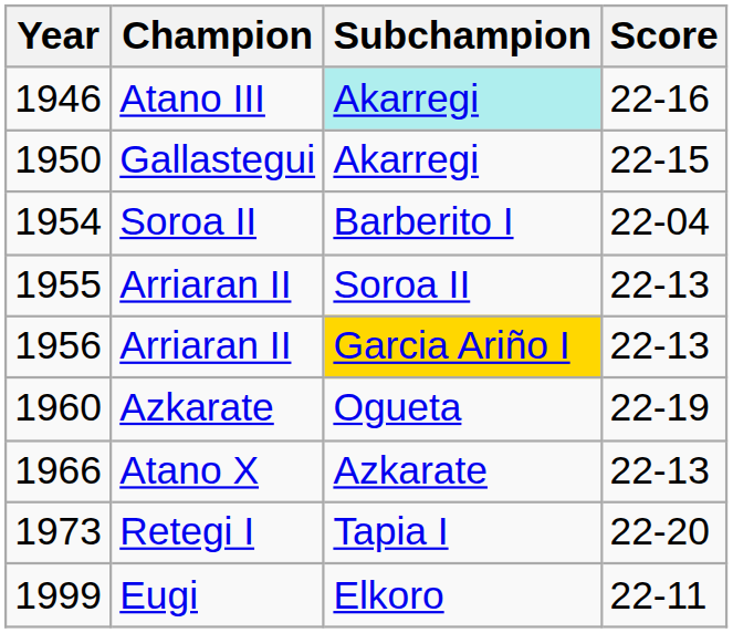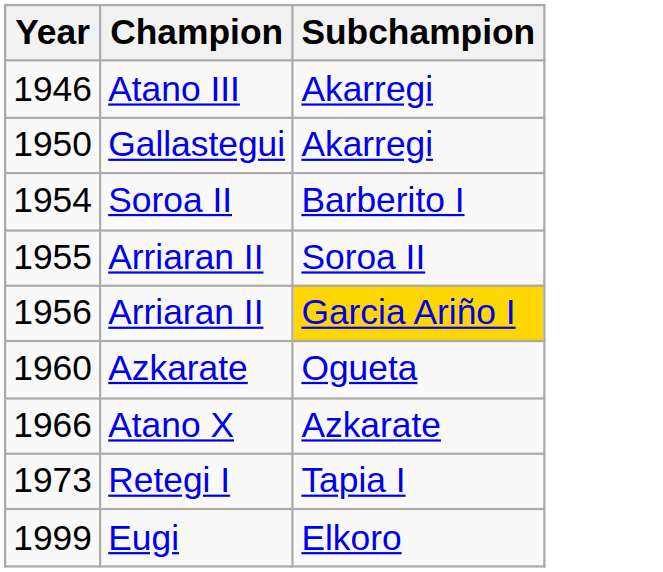- column: Score | 22-16 | 22-15 | 22-04 | 22-13 | 22-13 | 22-19 | 22-13 | 22-20 | 22-11
1946 | Subchampion: paleturquoise background -> no background
